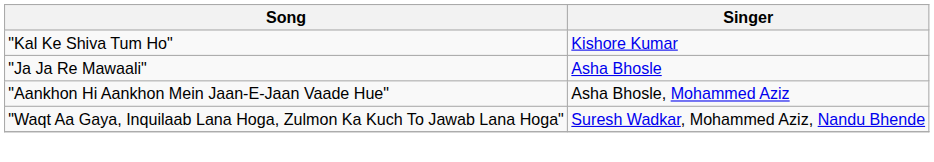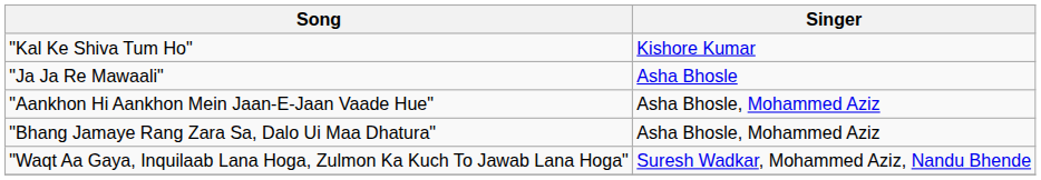+ row: "Bhang Jamaye Rang Zara Sa, Dalo Ui Maa Dhatura" | Asha Bhosle, Mohammed Aziz
